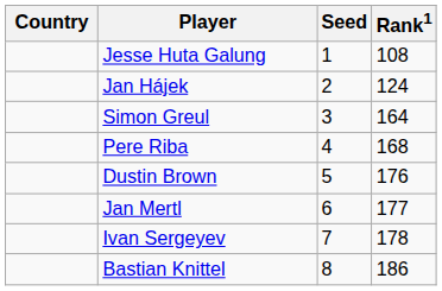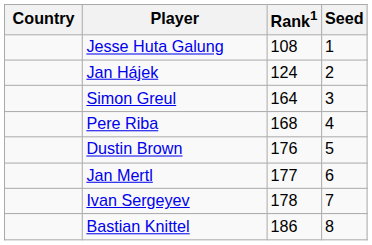columns swapped: Rank1 <-> Seed
